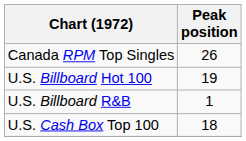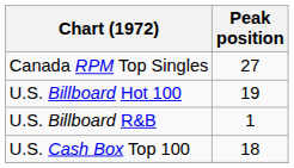Canada RPM Top Singles | Peak position: 26 -> 27
